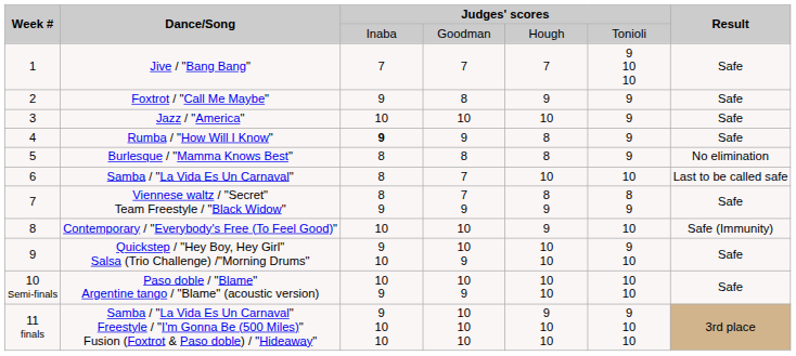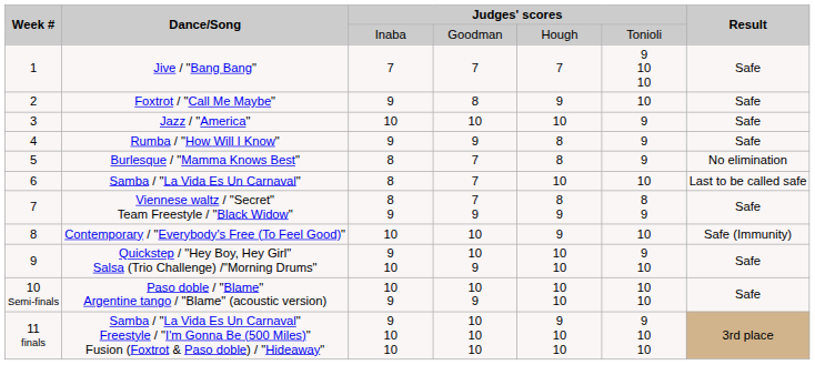Foxtrot / "Call Me Maybe" | column 6: 9 -> 10
Rumba / "How Will I Know" | column 3: bold -> normal
Burlesque / "Mamma Knows Best" | column 4: 8 -> 7
